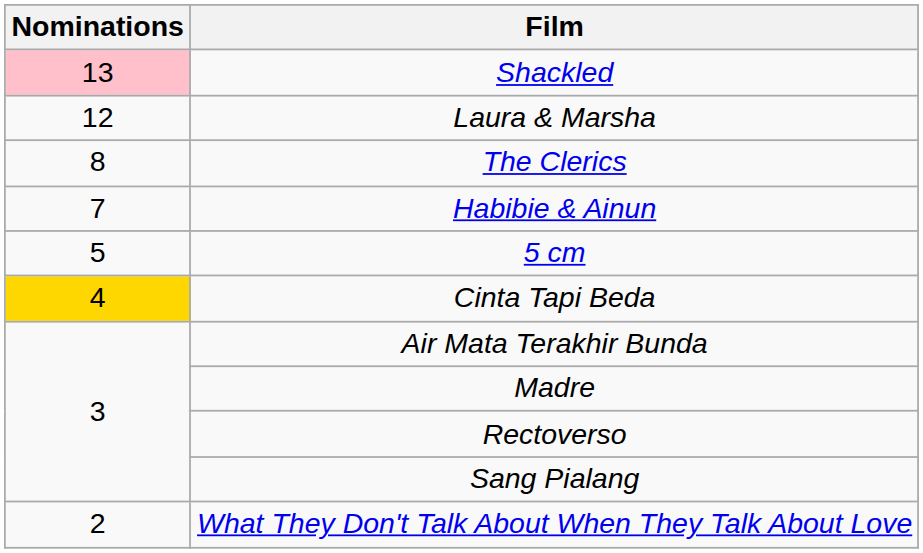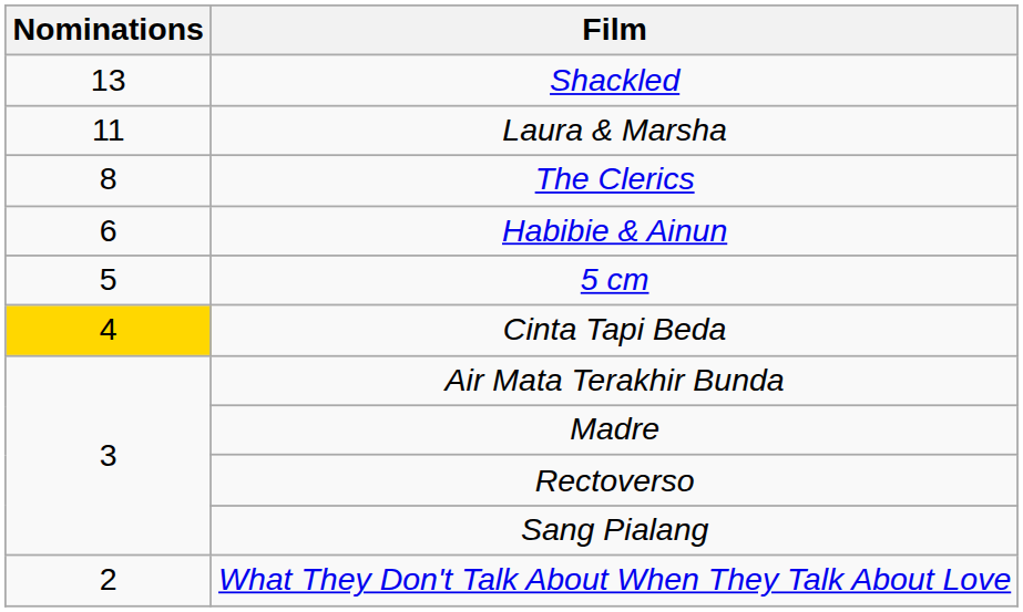Shackled | Nominations: pink background -> no background
Laura & Marsha | Nominations: 12 -> 11
Habibie & Ainun | Nominations: 7 -> 6
